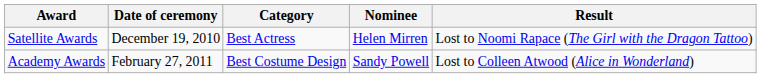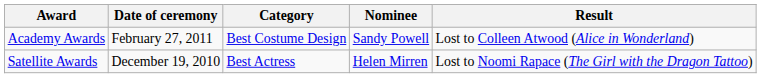rows swapped: Academy Awards <-> Satellite Awards
